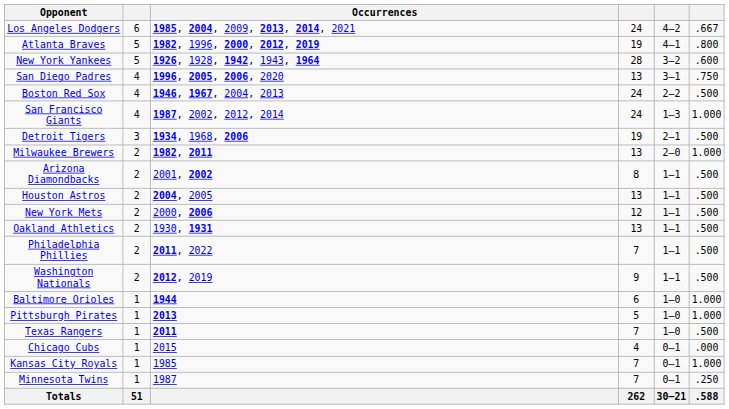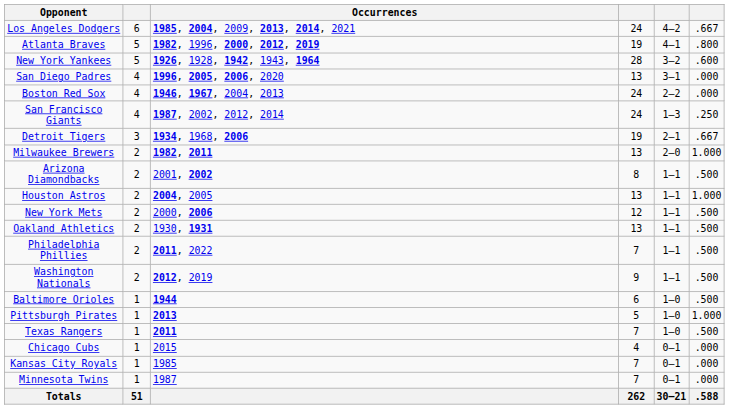San Diego Padres | column 6: .750 -> .000
Boston Red Sox | column 6: .500 -> .000
San Francisco Giants | column 6: 1.000 -> .250
Detroit Tigers | column 6: .500 -> .667
Houston Astros | column 6: .500 -> 1.000
Baltimore Orioles | column 6: 1.000 -> .500
Kansas City Royals | column 6: 1.000 -> .000
Minnesota Twins | column 6: .250 -> .000
